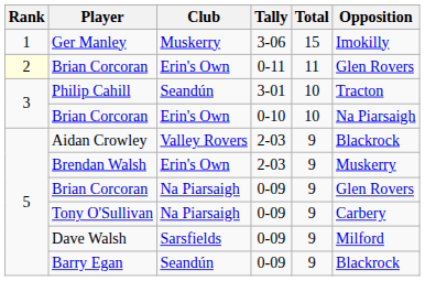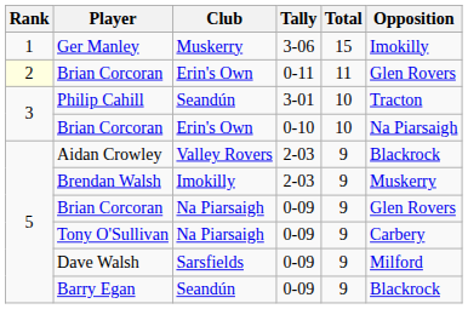Brendan Walsh | Club: Erin's Own -> Imokilly
